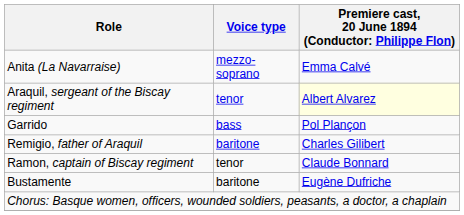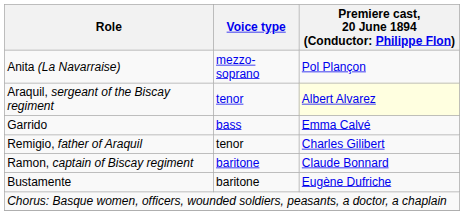Anita (La Navarraise) | column 3: Emma Calvé -> Pol Plançon
Garrido | column 3: Pol Plançon -> Emma Calvé
Remigio, father of Araquil | Voice type: baritone -> tenor
Ramon, captain of Biscay regiment | Voice type: tenor -> baritone
